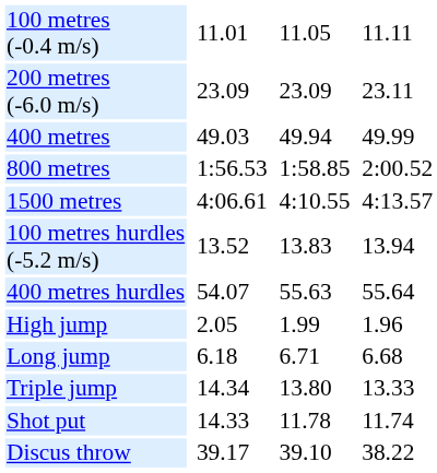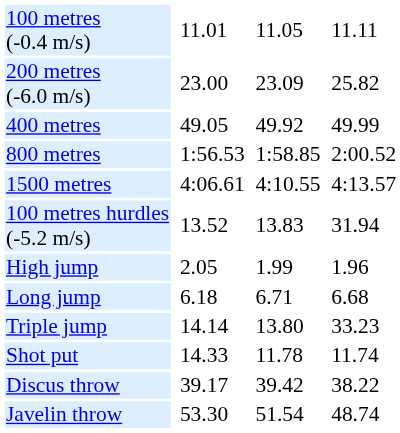200 metres (-6.0 m/s) | column 3: 23.09 -> 23.00
200 metres (-6.0 m/s) | column 7: 23.11 -> 25.82
400 metres | column 3: 49.03 -> 49.05
400 metres | column 5: 49.94 -> 49.92
100 metres hurdles (-5.2 m/s) | column 7: 13.94 -> 31.94
- row: 400 metres hurdles | 54.07 | 55.63 | 55.64
Triple jump | column 3: 14.34 -> 14.14
Triple jump | column 7: 13.33 -> 33.23
Discus throw | column 5: 39.10 -> 39.42
+ row: Javelin throw | 53.30 | 51.54 | 48.74
